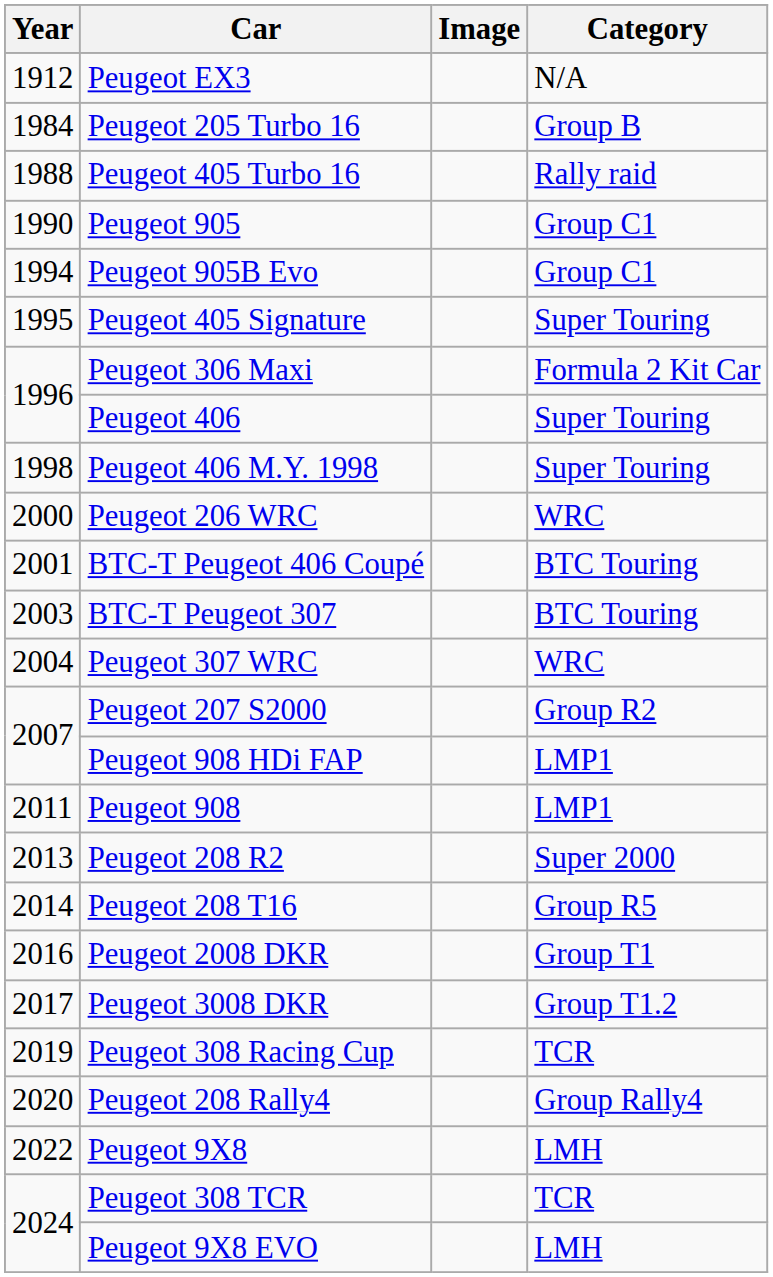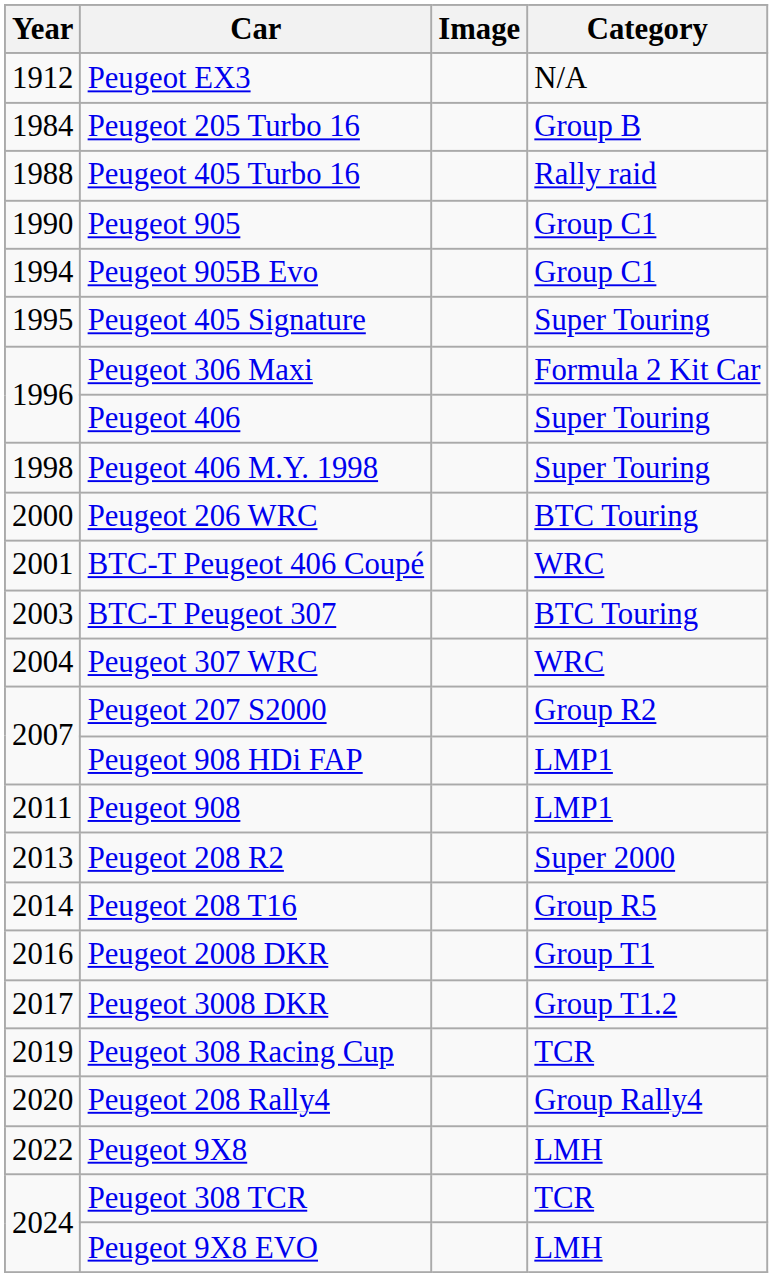Peugeot 206 WRC | Category: WRC -> BTC Touring
BTC-T Peugeot 406 Coupé | Category: BTC Touring -> WRC
